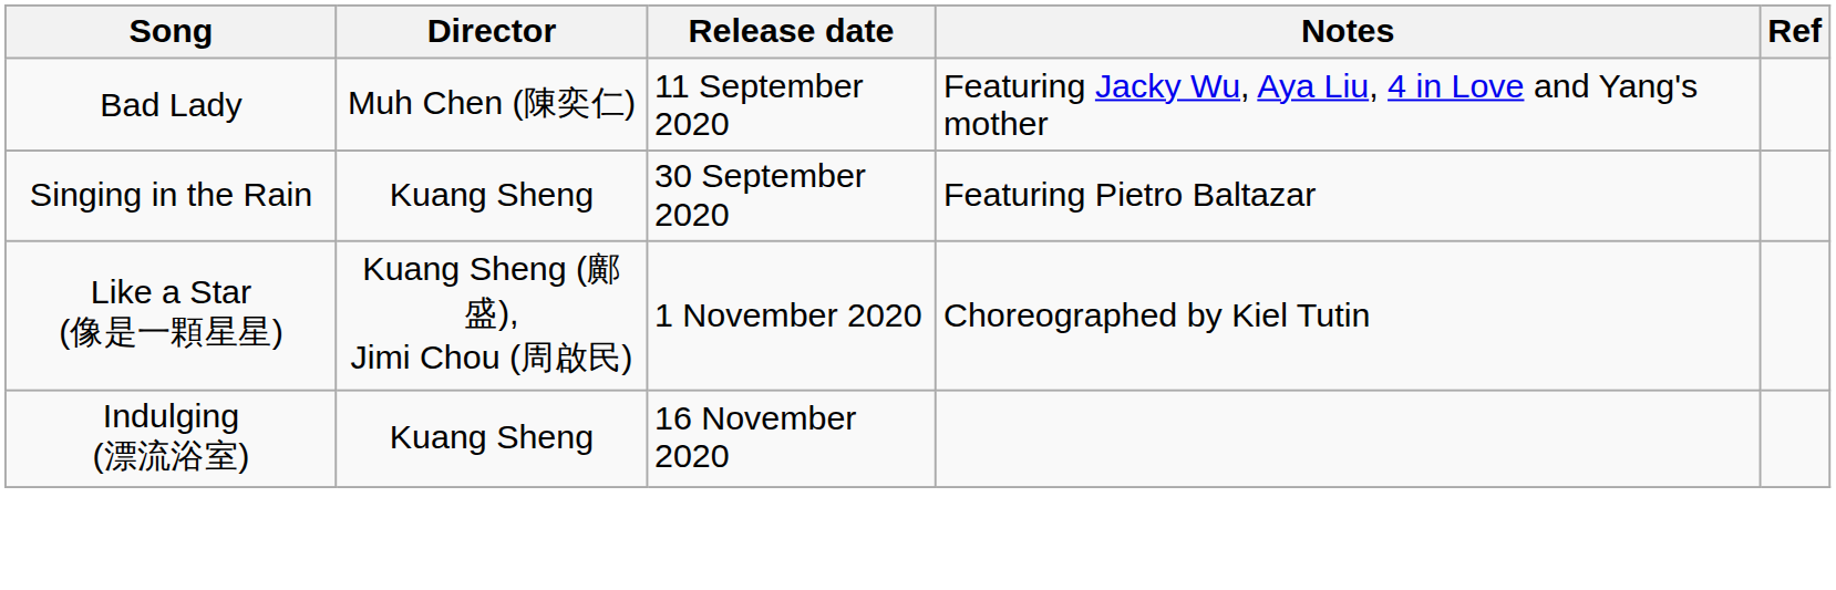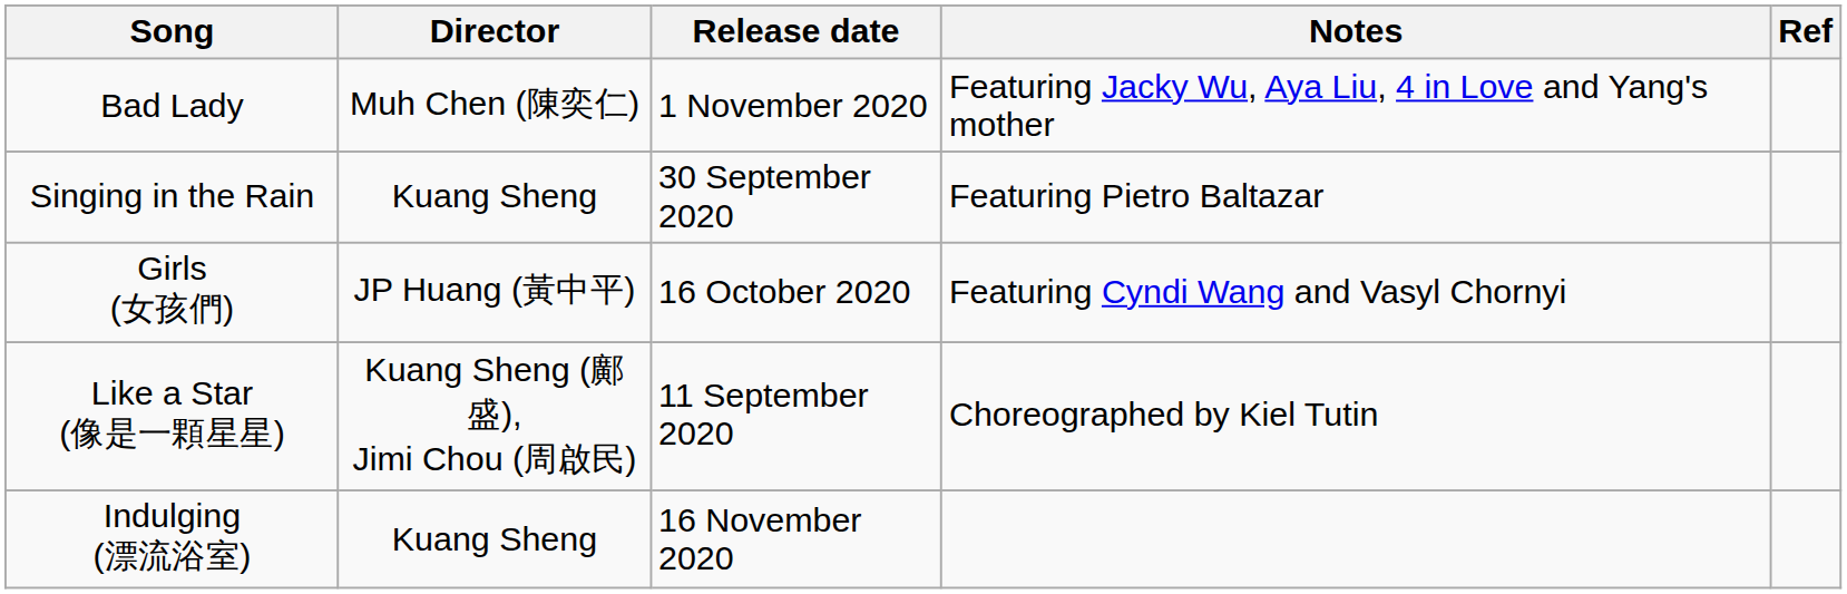Bad Lady | Release date: 11 September 2020 -> 1 November 2020
+ row: Girls (女孩們) | JP Huang (黃中平) | 16 October 2020 | Featuring Cyndi Wang and Vasyl Chornyi
Like a Star (像是一顆星星) | Release date: 1 November 2020 -> 11 September 2020
